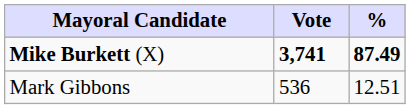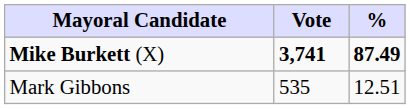Mark Gibbons | Vote: 536 -> 535
